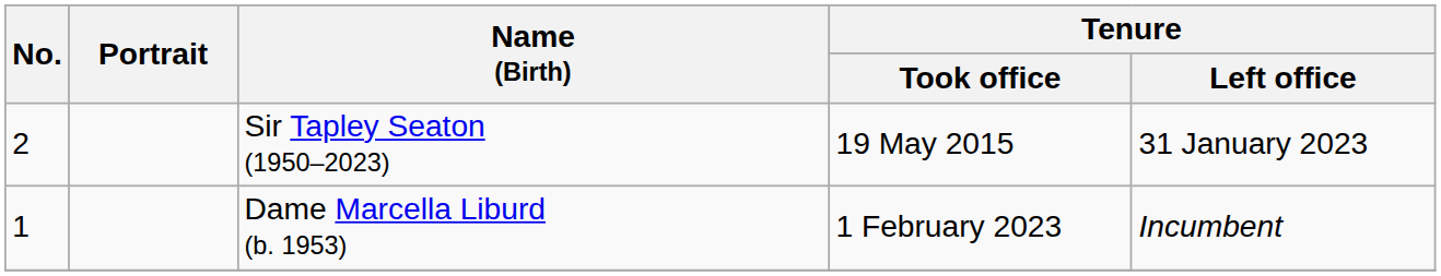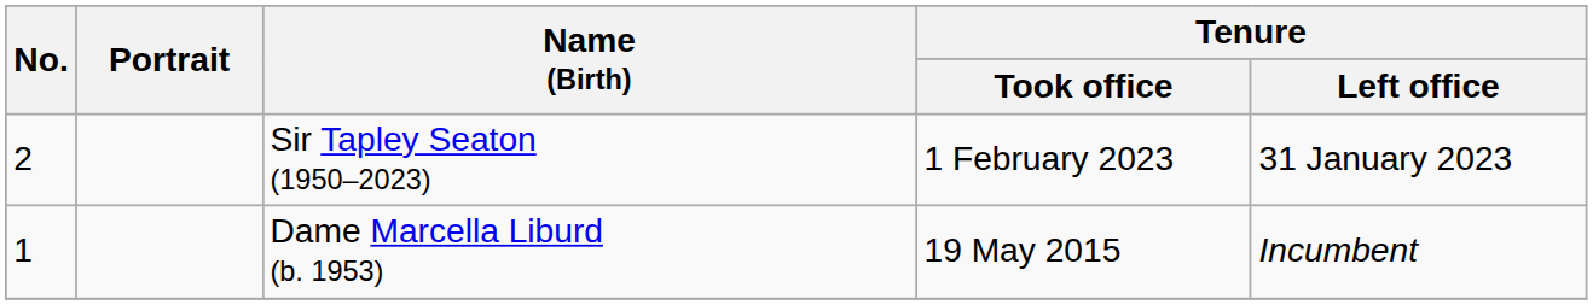Sir Tapley Seaton (1950–2023) | Tenure / Took office: 19 May 2015 -> 1 February 2023
Dame Marcella Liburd (b. 1953) | Tenure / Took office: 1 February 2023 -> 19 May 2015
